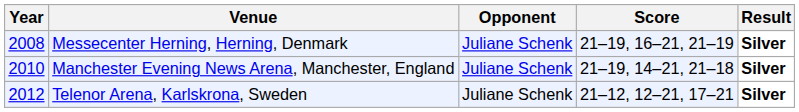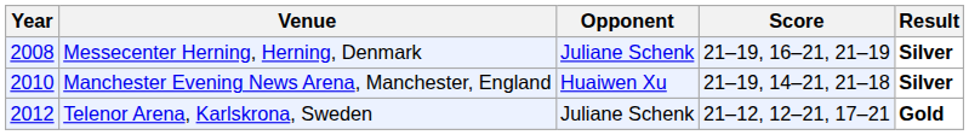Manchester Evening News Arena, Manchester, England | Opponent: Juliane Schenk -> Huaiwen Xu
Telenor Arena, Karlskrona, Sweden | Result: Silver -> Gold
